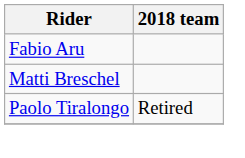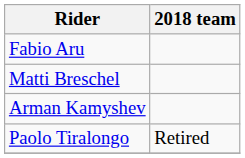+ row: Arman Kamyshev
